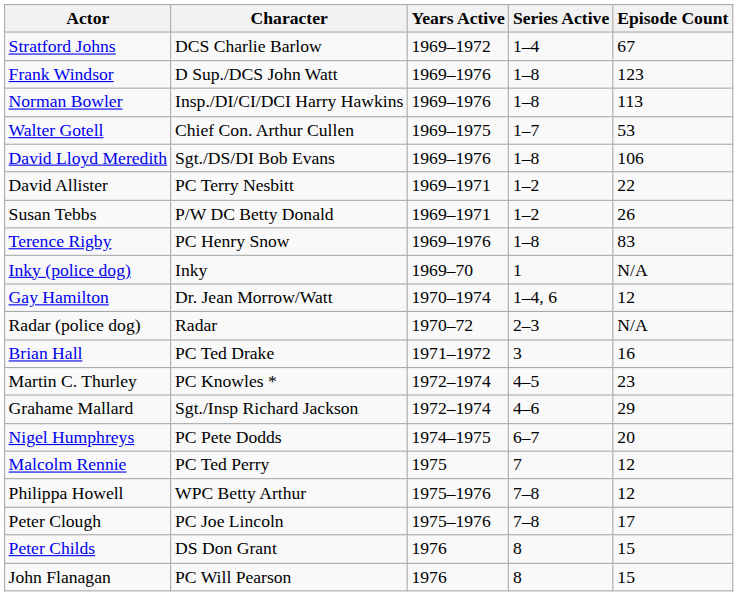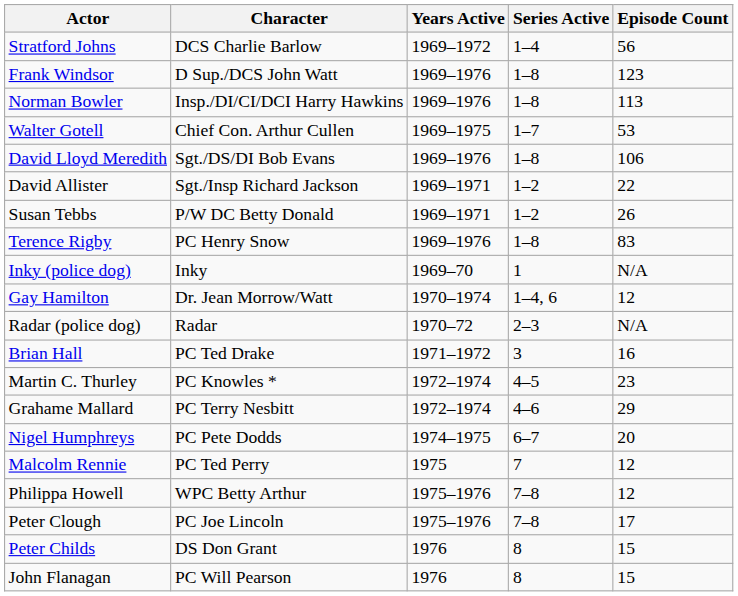Stratford Johns | Episode Count: 67 -> 56
David Allister | Character: PC Terry Nesbitt -> Sgt./Insp Richard Jackson
Grahame Mallard | Character: Sgt./Insp Richard Jackson -> PC Terry Nesbitt
